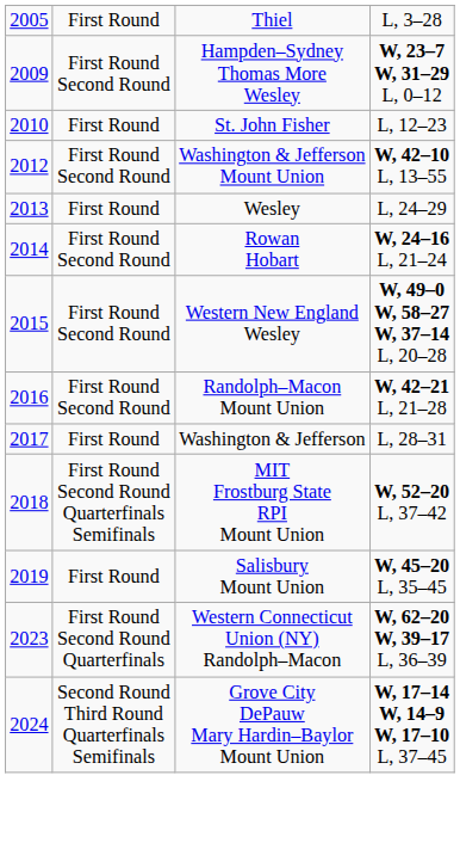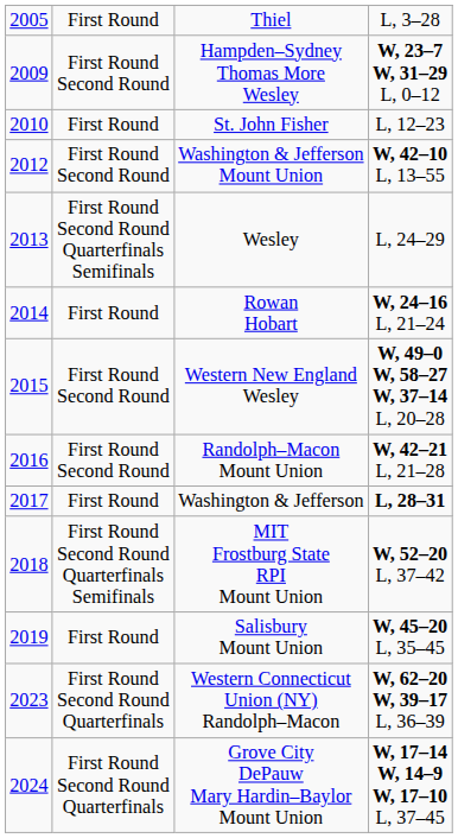Wesley | column 2: First Round -> First Round Second Round Quarterfinals Semifinals
Rowan Hobart | column 2: First Round Second Round -> First Round
Washington & Jefferson | column 4: normal -> bold
Grove City DePauw Mary Hardin–Baylor Mount Union | column 2: Second Round Third Round Quarterfinals Semifinals -> First Round Second Round Quarterfinals
